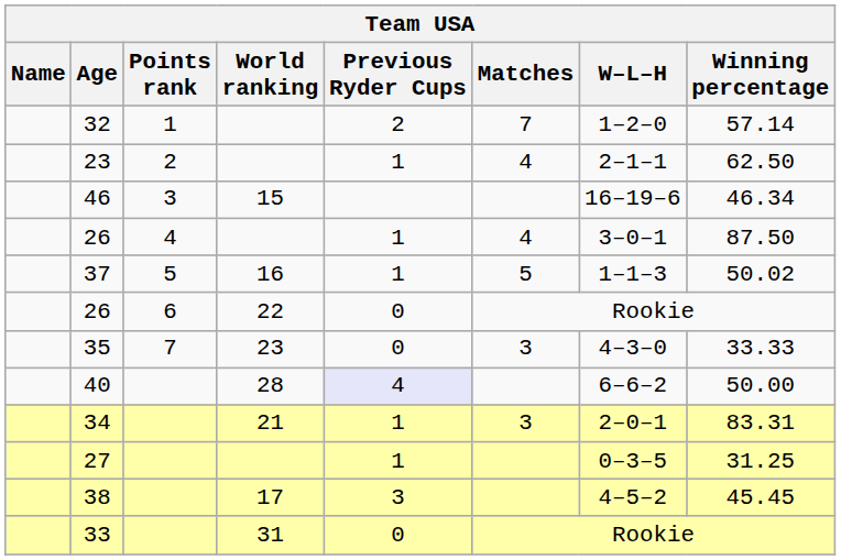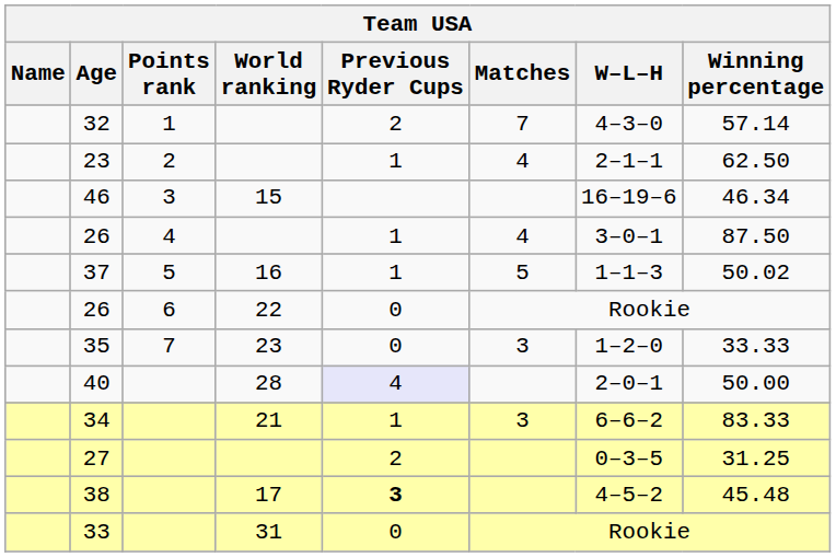32 | W–L–H: 1–2–0 -> 4–3–0
35 | W–L–H: 4–3–0 -> 1–2–0
40 | W–L–H: 6–6–2 -> 2–0–1
34 | W–L–H: 2–0–1 -> 6–6–2
34 | Winning percentage: 83.31 -> 83.33
27 | Previous Ryder Cups: 1 -> 2
38 | Previous Ryder Cups: normal -> bold
38 | Winning percentage: 45.45 -> 45.48
